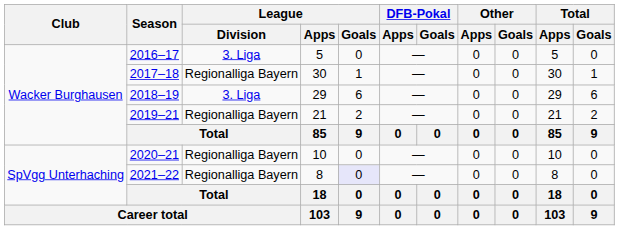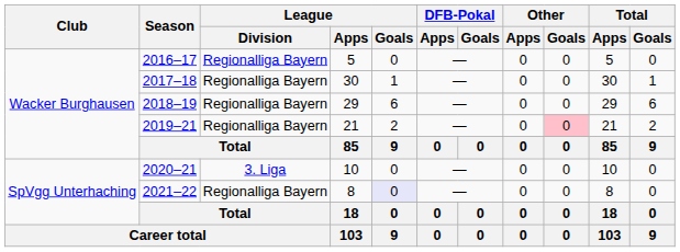2016–17 | League / Division: 3. Liga -> Regionalliga Bayern
2018–19 | League / Division: 3. Liga -> Regionalliga Bayern
2019–21 | Other / Goals: no background -> pink background
2020–21 | League / Division: Regionalliga Bayern -> 3. Liga
